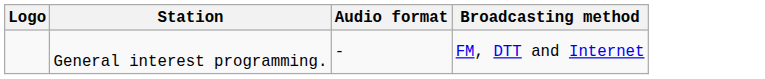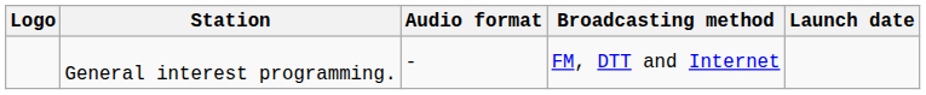+ column: Launch date
